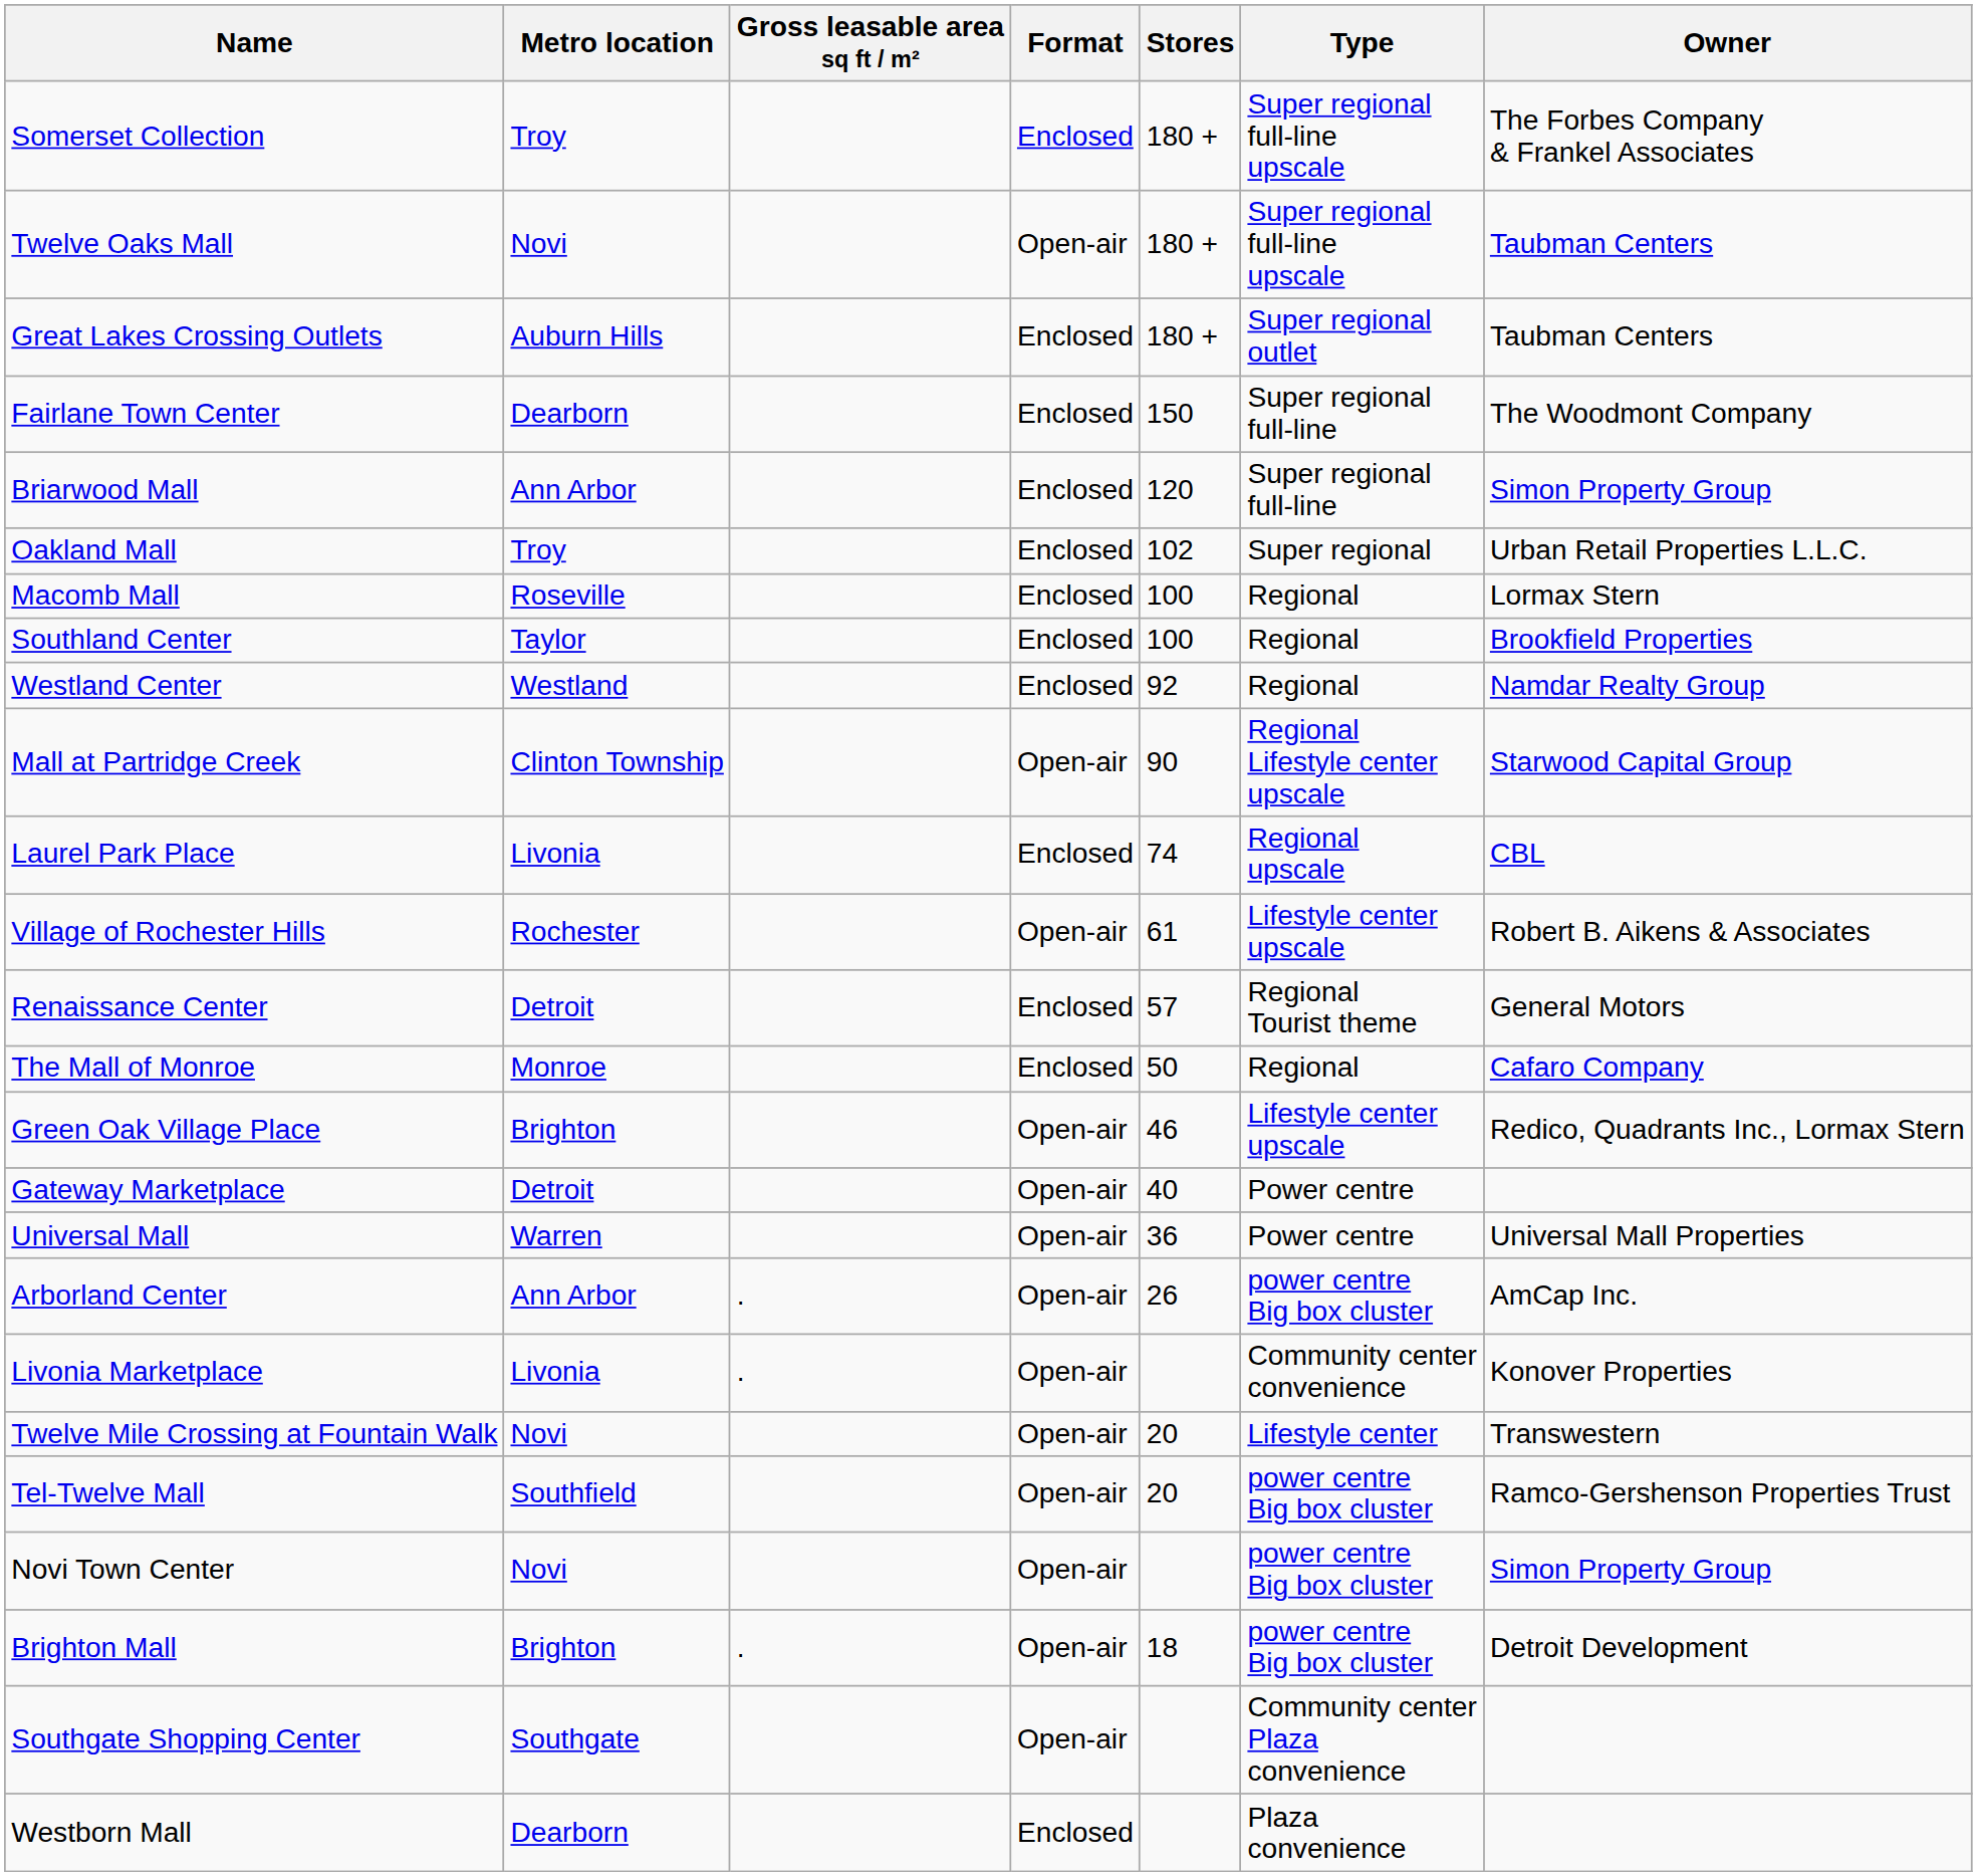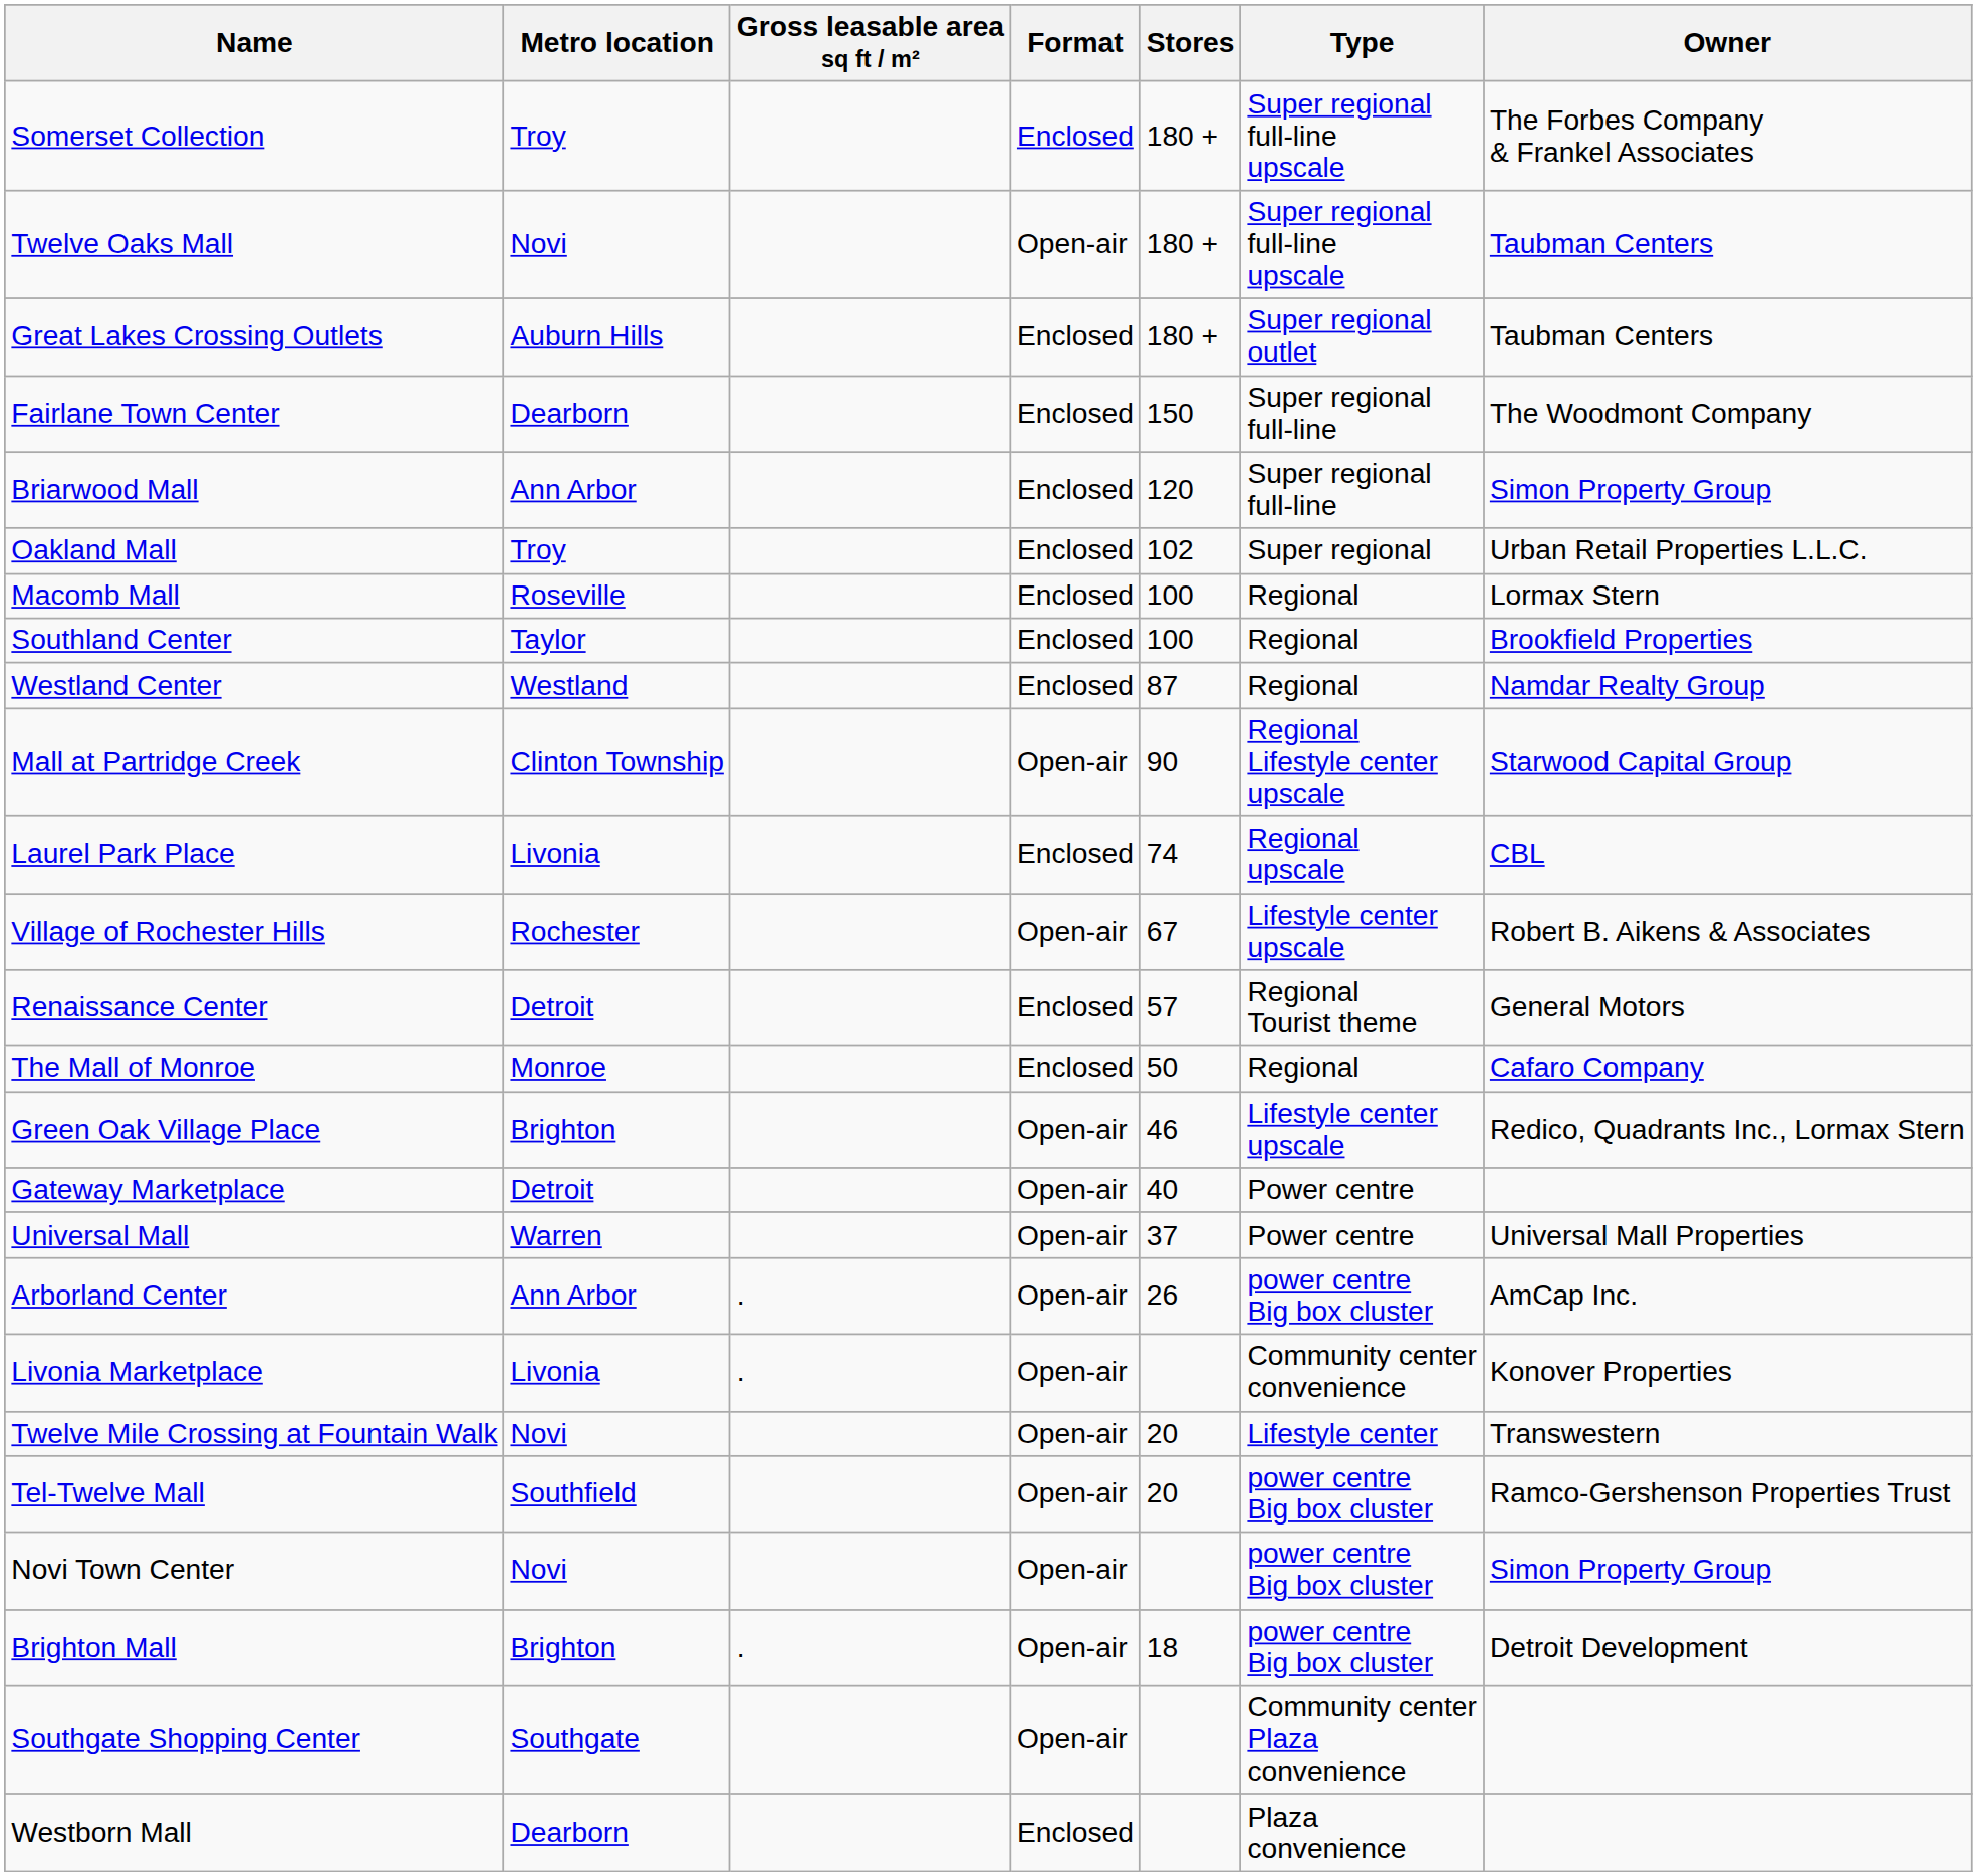Westland Center | Stores: 92 -> 87
Village of Rochester Hills | Stores: 61 -> 67
Universal Mall | Stores: 36 -> 37
